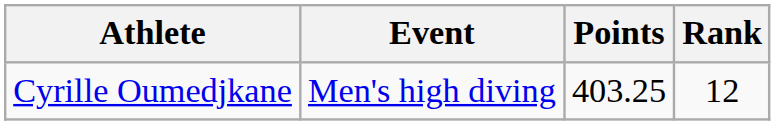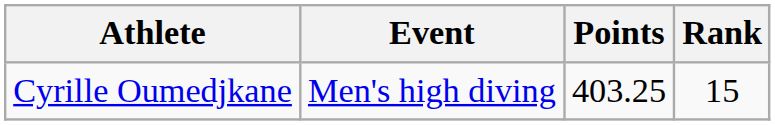Cyrille Oumedjkane | Rank: 12 -> 15
